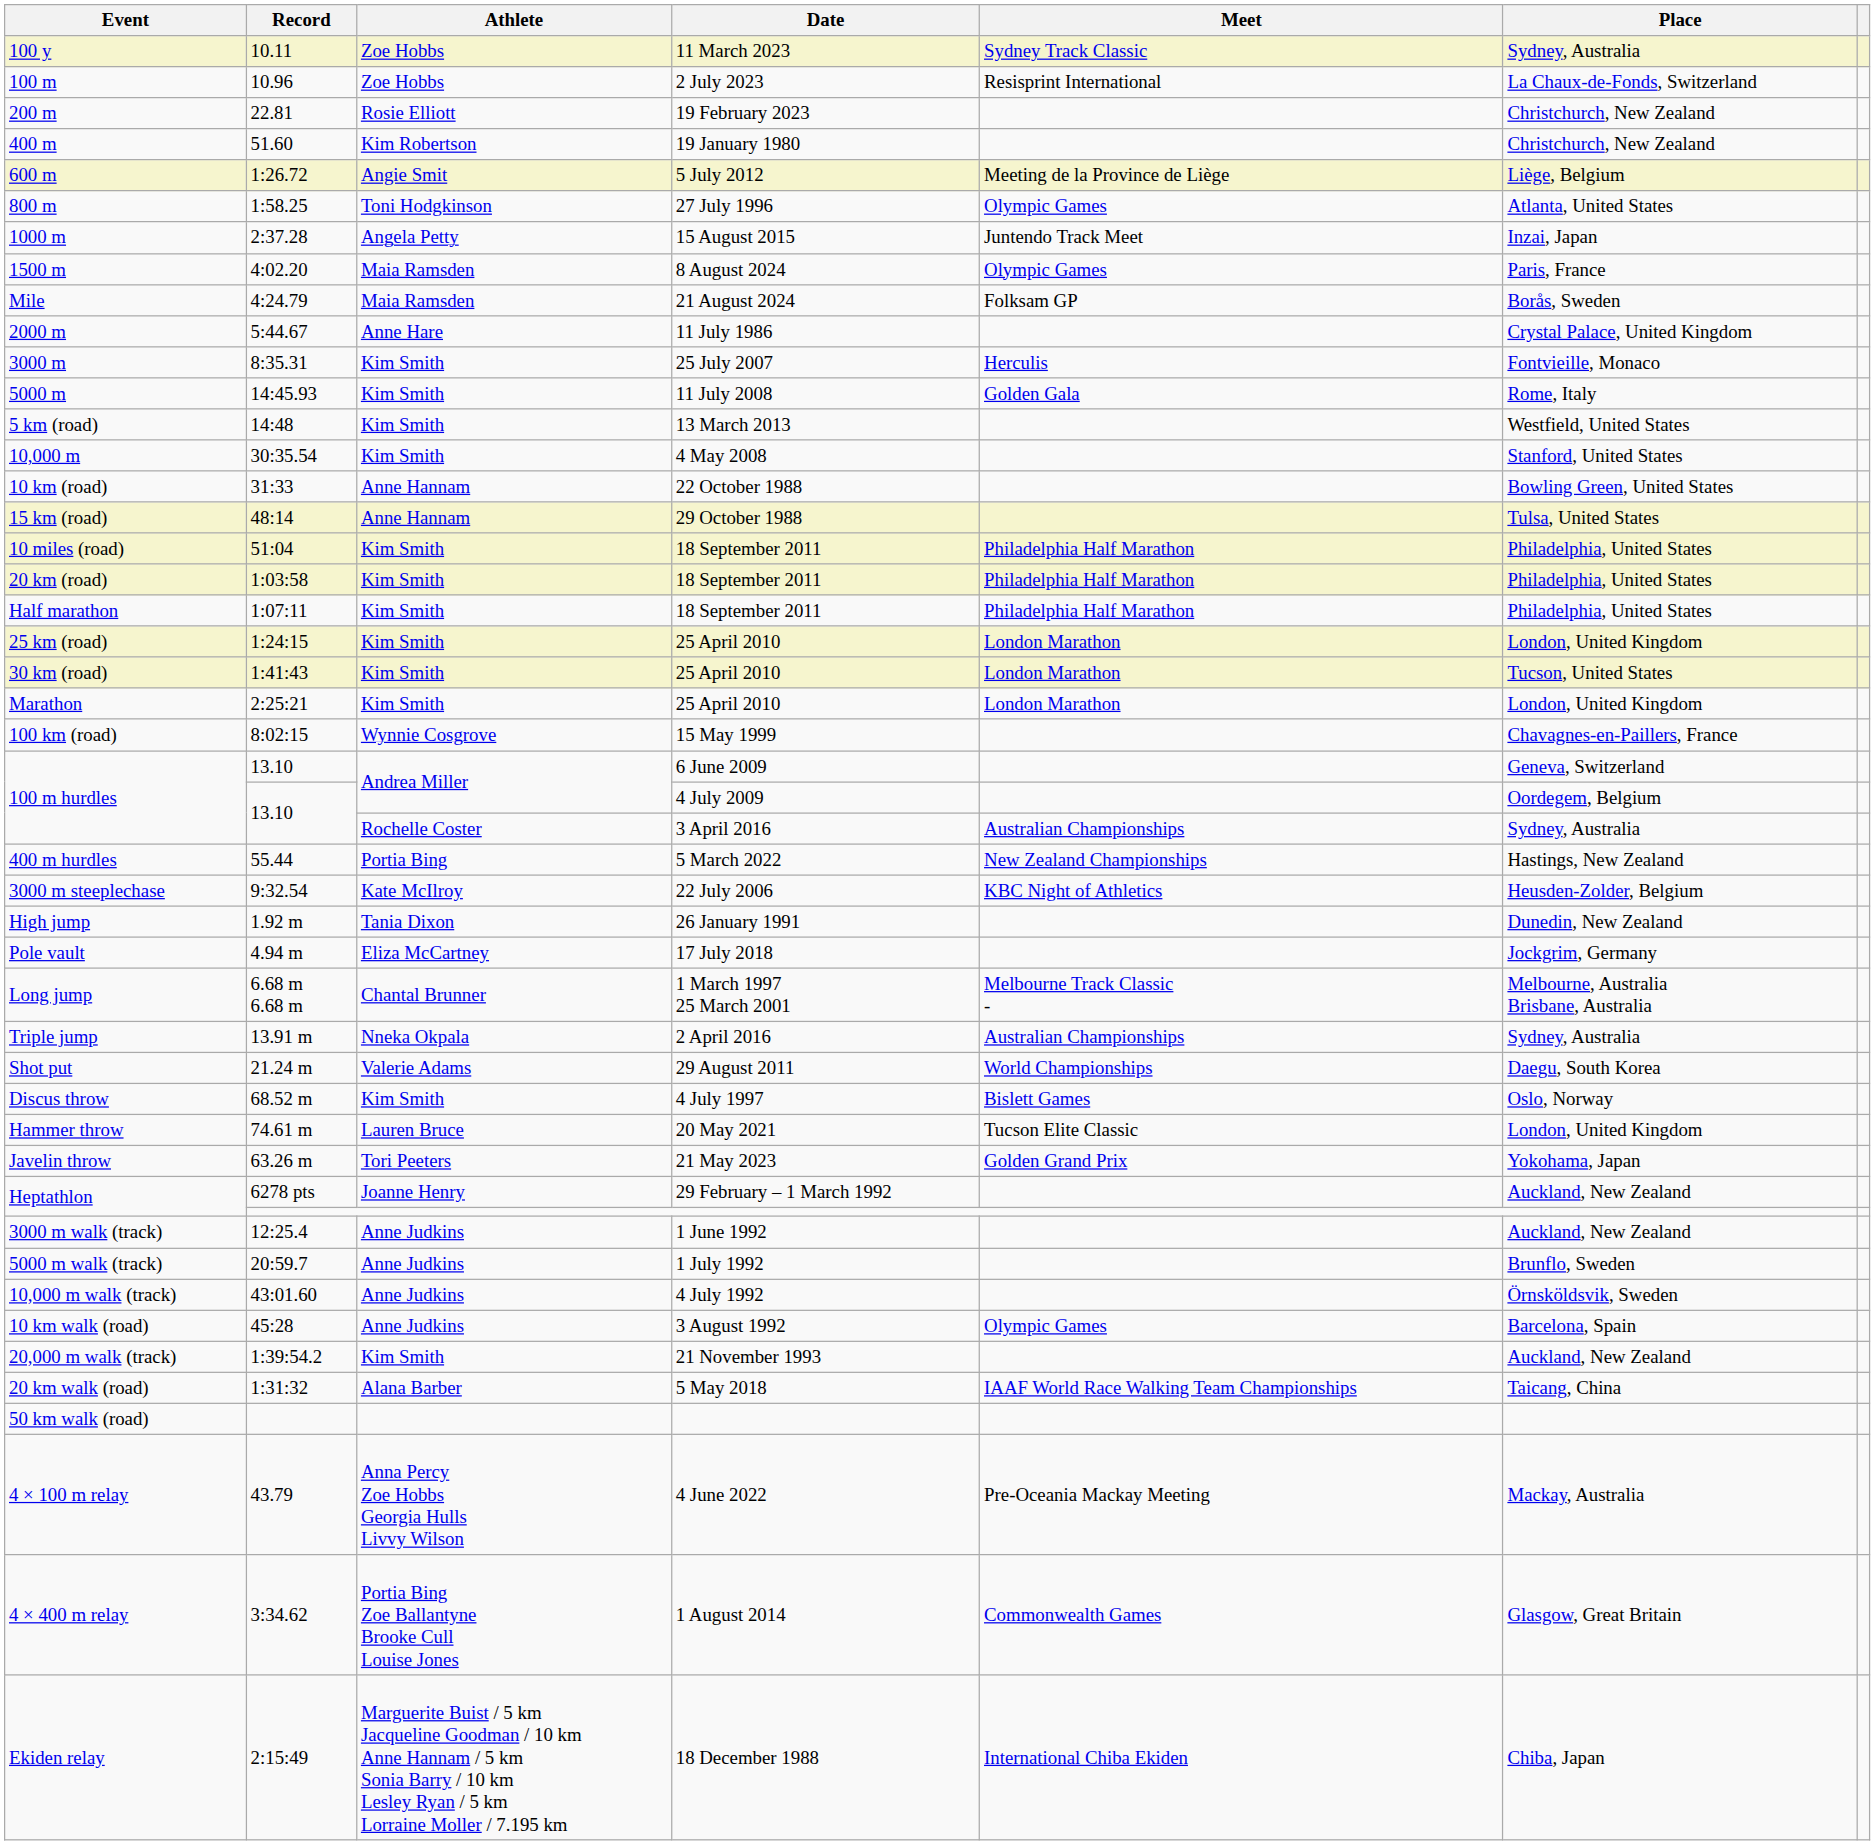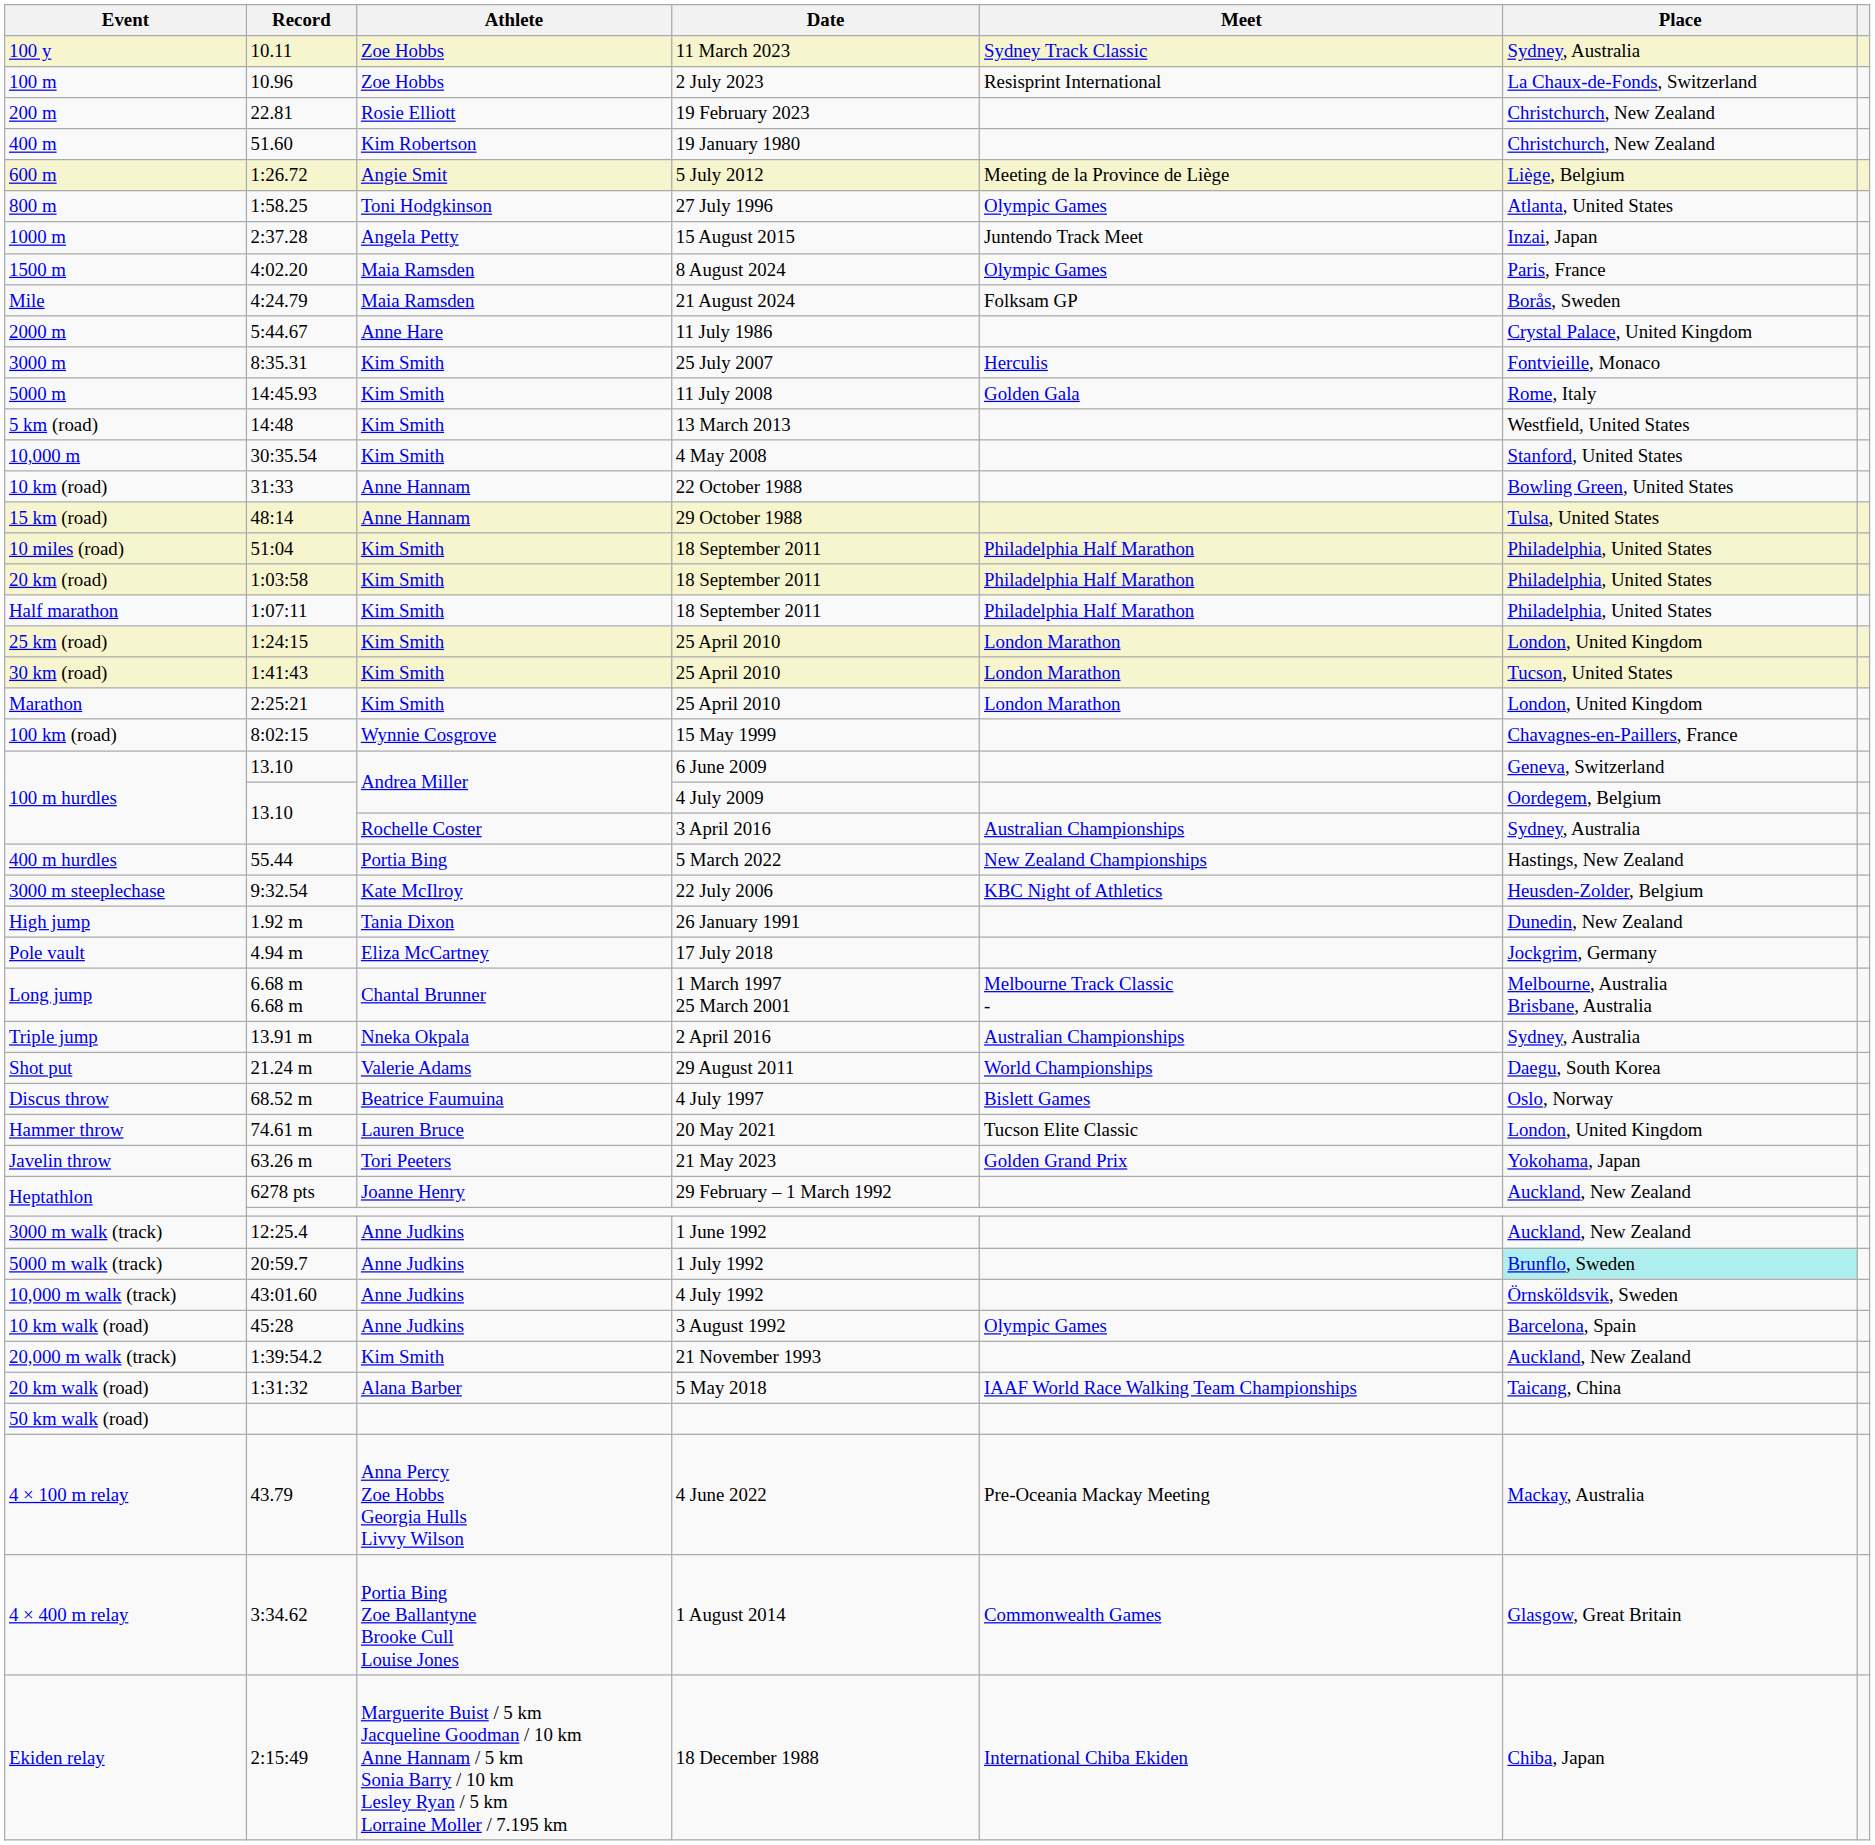Discus throw | Athlete: Kim Smith -> Beatrice Faumuina
5000 m walk (track) | Place: no background -> paleturquoise background
